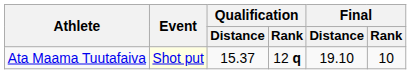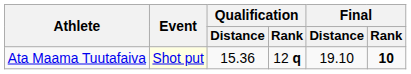Ata Maama Tuutafaiva | Qualification / Distance: 15.37 -> 15.36
Ata Maama Tuutafaiva | Final / Rank: normal -> bold
